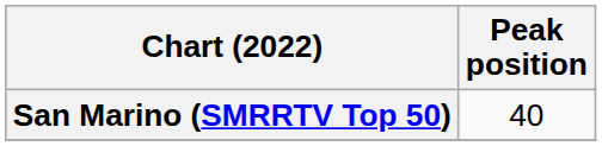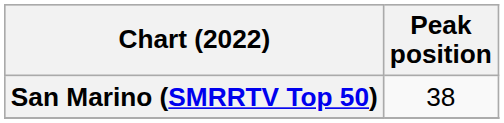San Marino (SMRRTV Top 50) | Peak position: 40 -> 38
